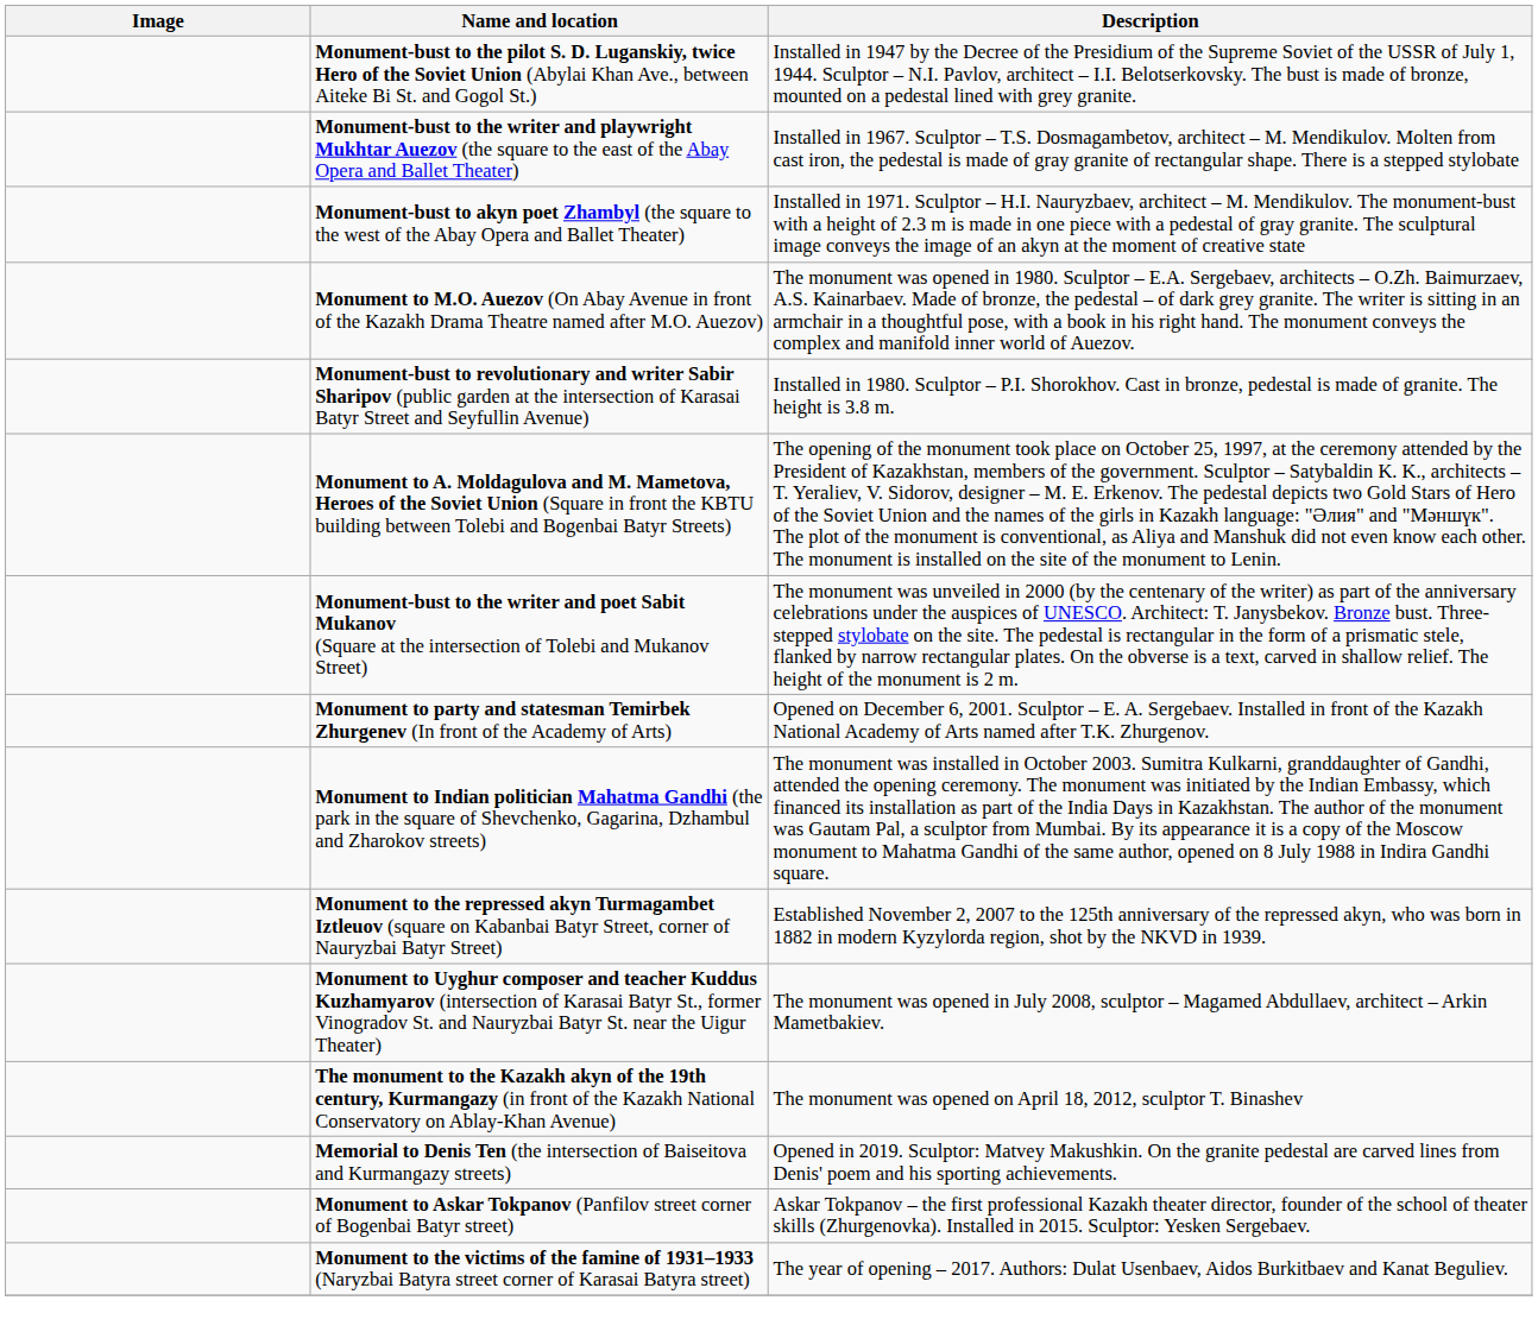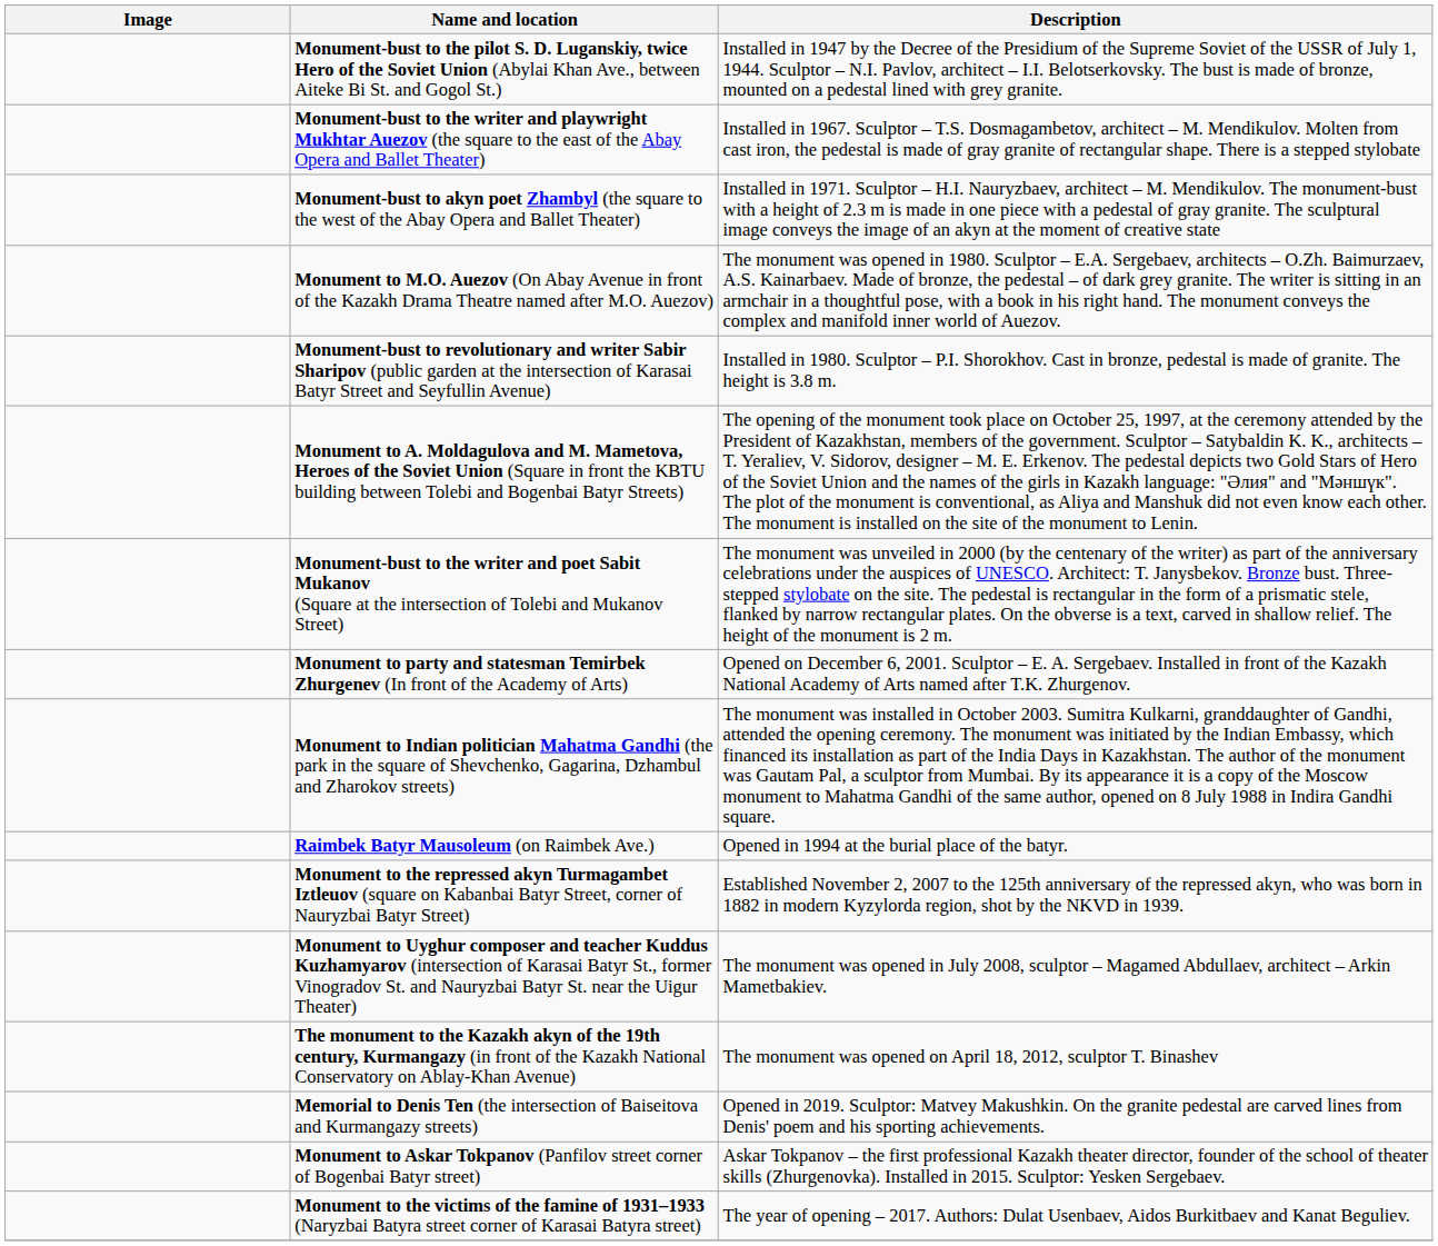+ row: Raimbek Batyr Mausoleum (on Raimbek Ave.) | Opened in 1994 at the burial place of the batyr.
